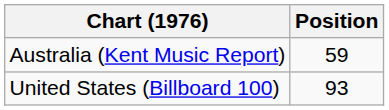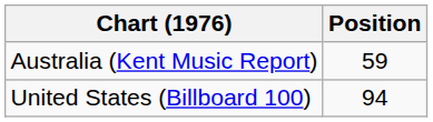United States (Billboard 100) | Position: 93 -> 94
